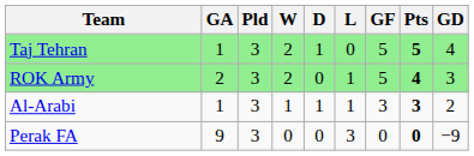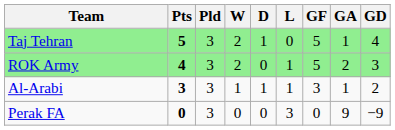columns swapped: Pts <-> GA
